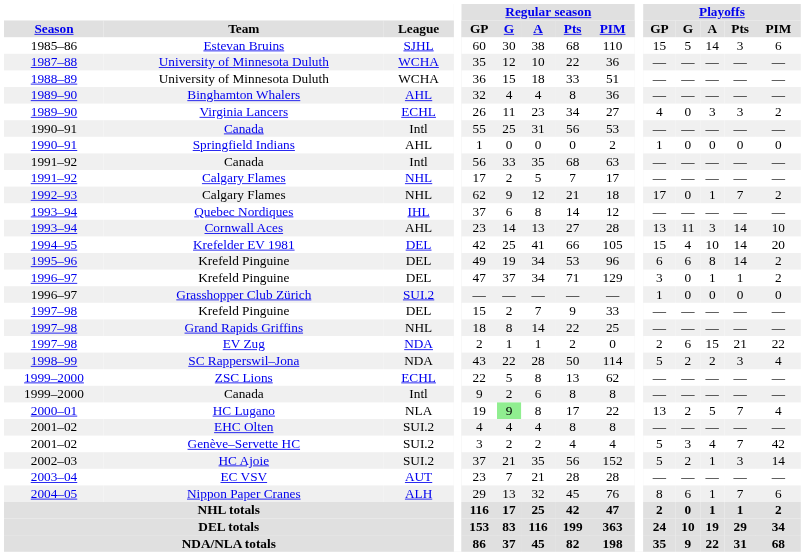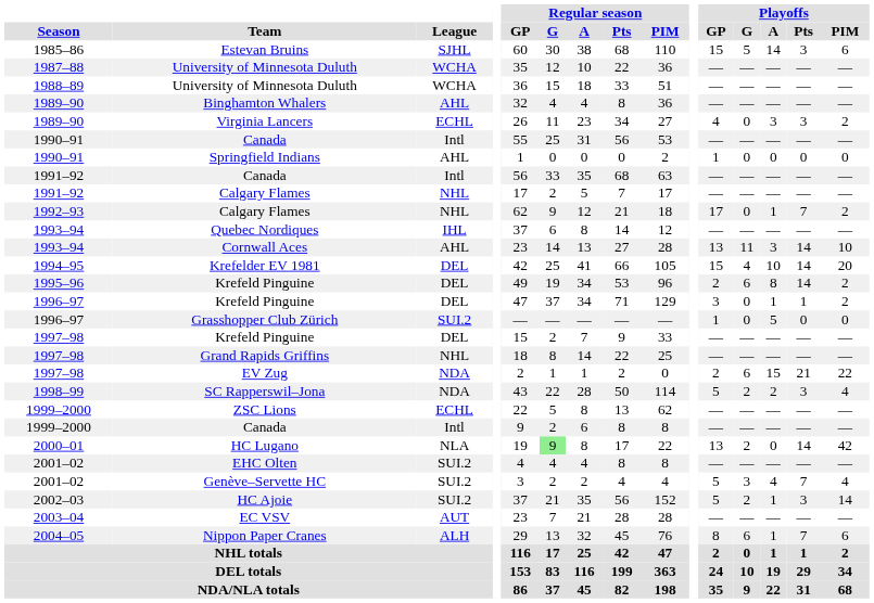1995–96 / Krefeld Pinguine | Playoffs / GP: 6 -> 2
Grasshopper Club Zürich | Playoffs / A: 0 -> 5
HC Lugano | Playoffs / A: 5 -> 0
HC Lugano | Playoffs / Pts: 7 -> 14
HC Lugano | Playoffs / PIM: 4 -> 42
Genève–Servette HC | Playoffs / PIM: 42 -> 4
